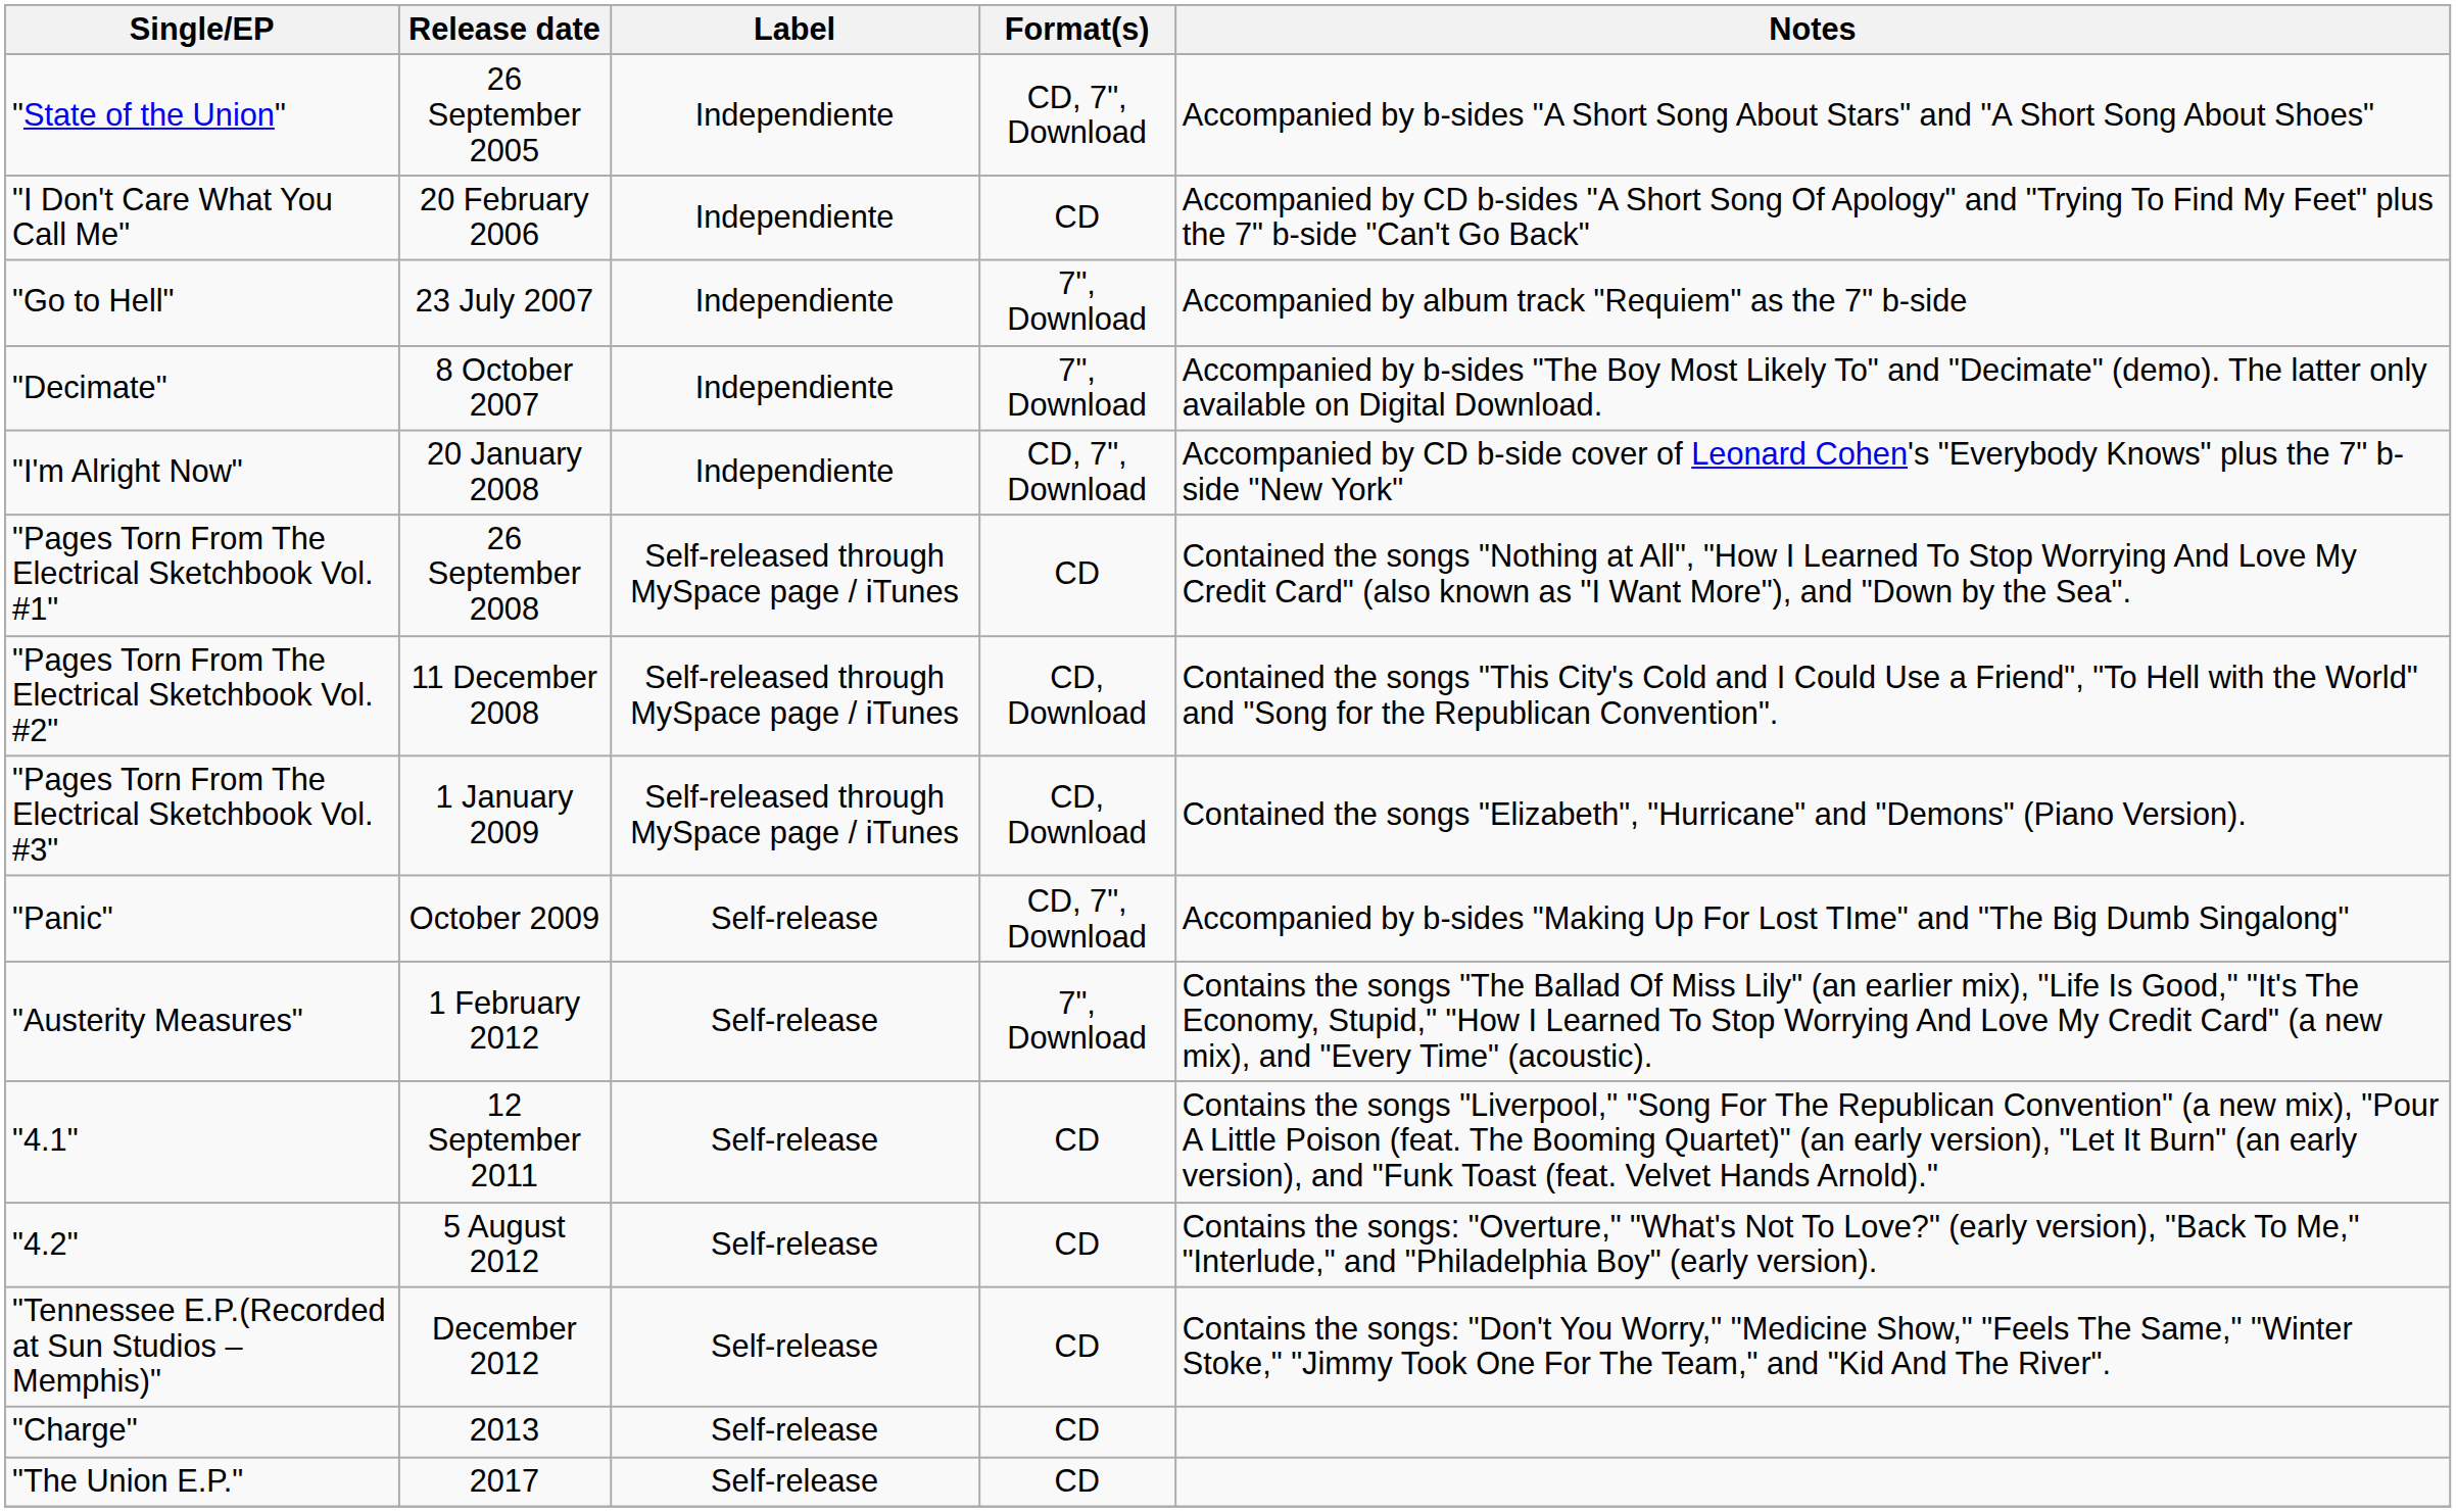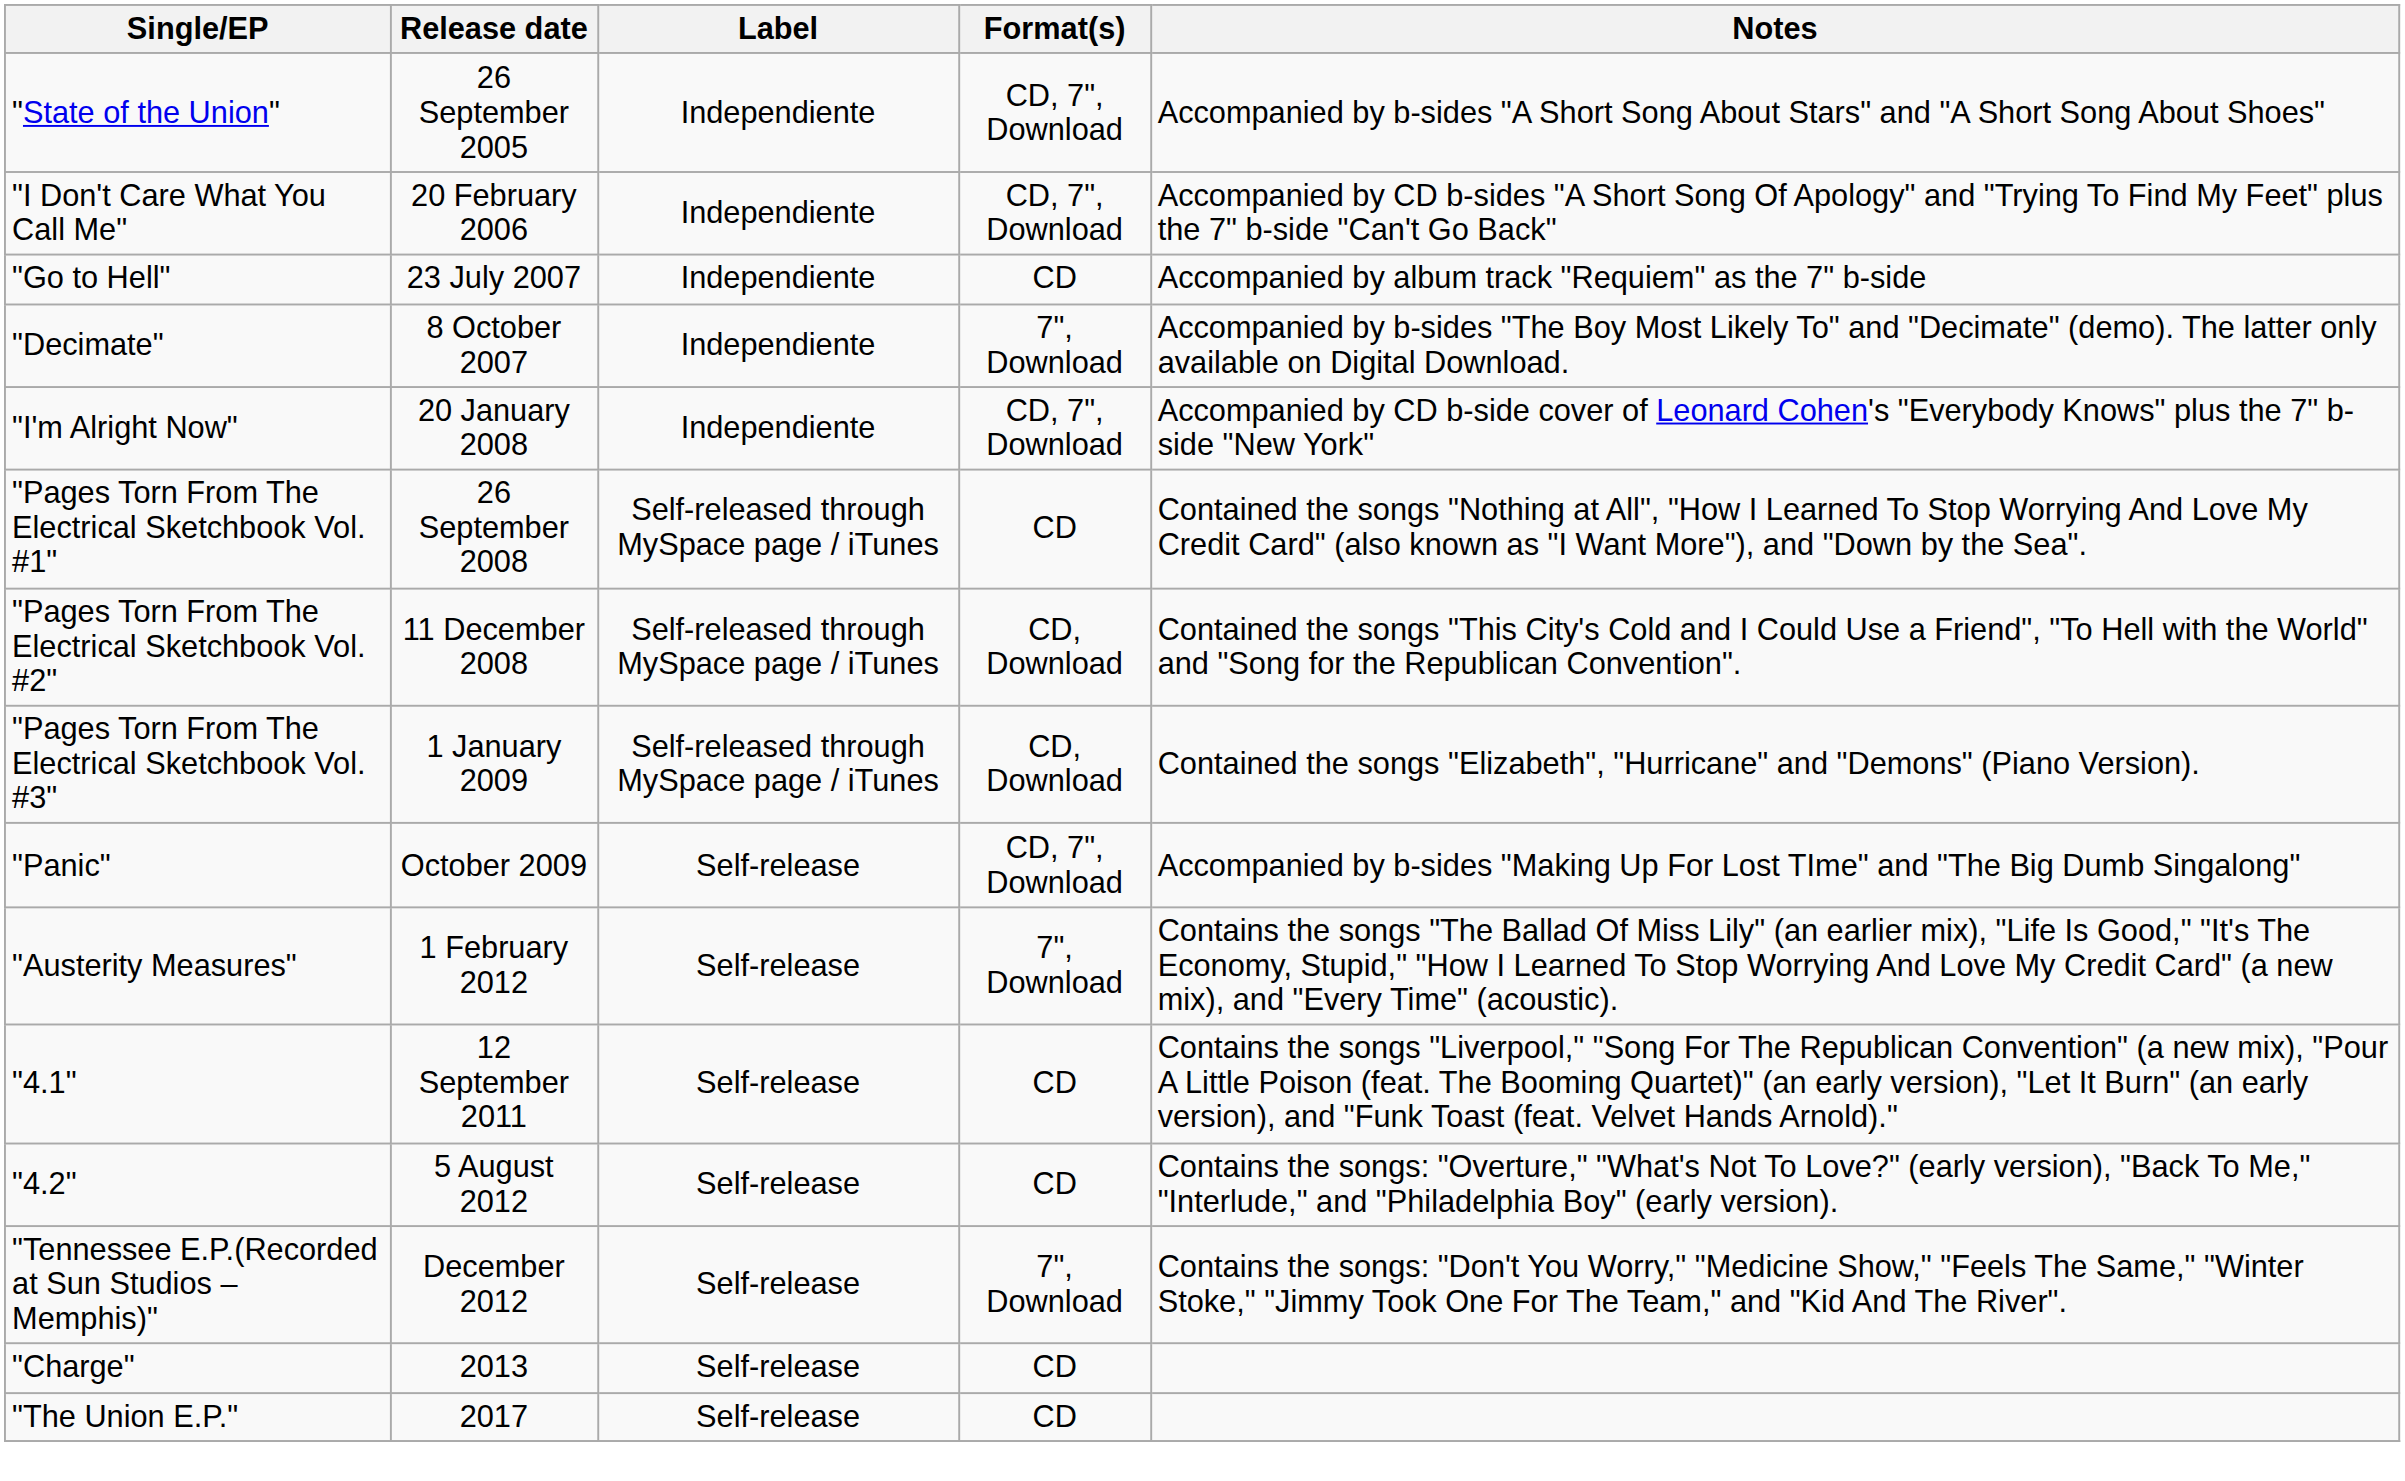"I Don't Care What You Call Me" | Format(s): CD -> CD, 7", Download
"Go to Hell" | Format(s): 7", Download -> CD
"Tennessee E.P.(Recorded at Sun Studios – Memphis)" | Format(s): CD -> 7", Download
